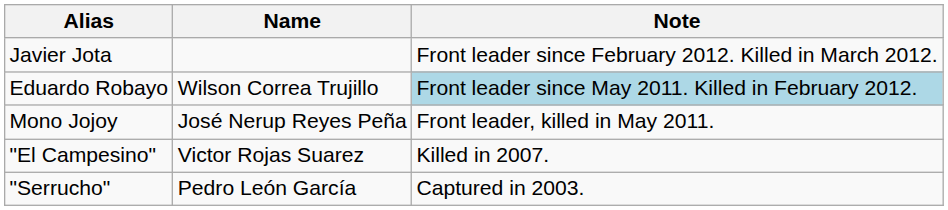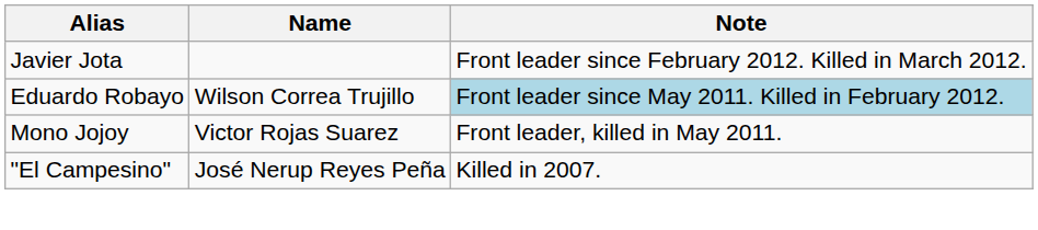Mono Jojoy | Name: José Nerup Reyes Peña -> Victor Rojas Suarez
"El Campesino" | Name: Victor Rojas Suarez -> José Nerup Reyes Peña
- row: "Serrucho" | Pedro León García | Captured in 2003.
